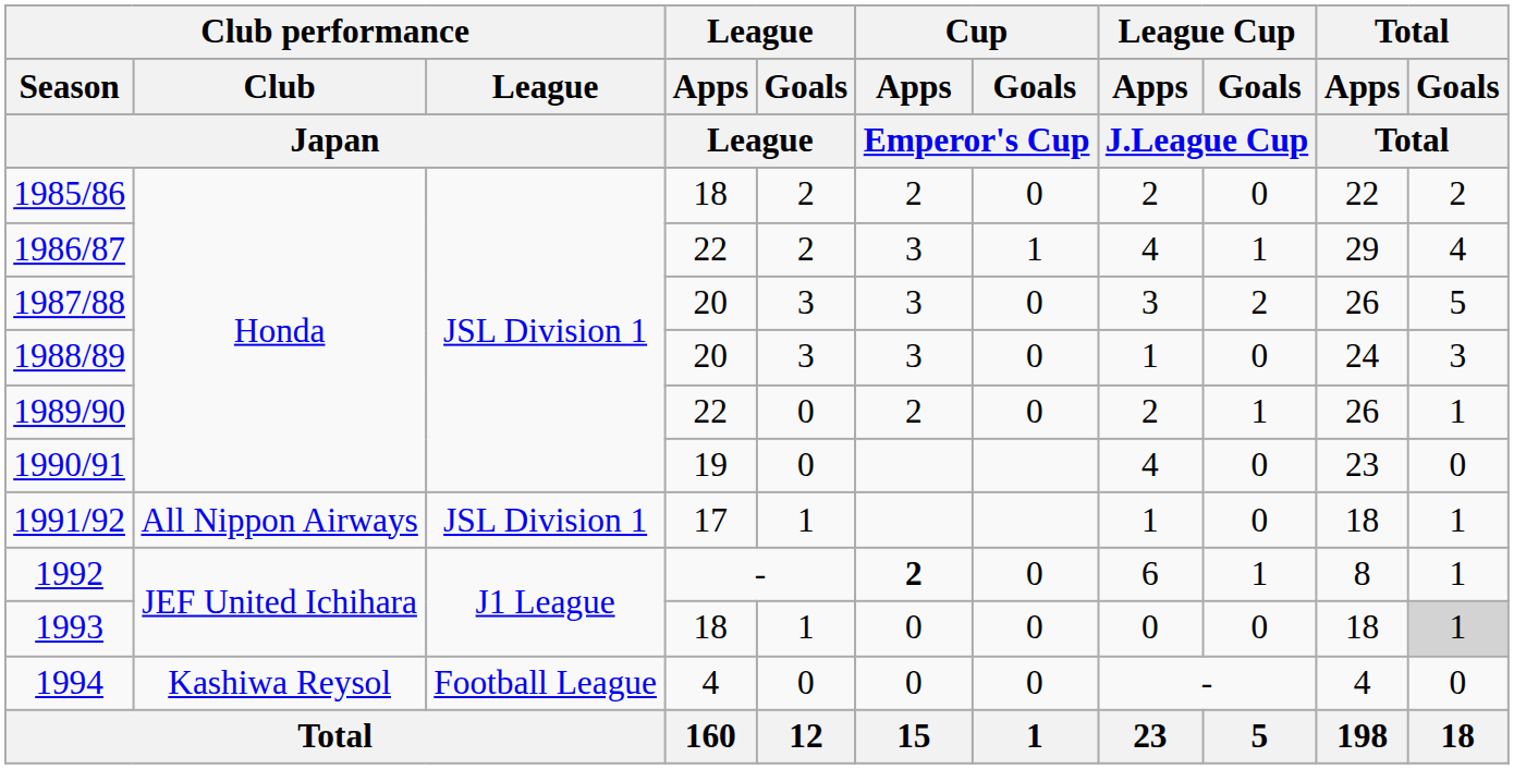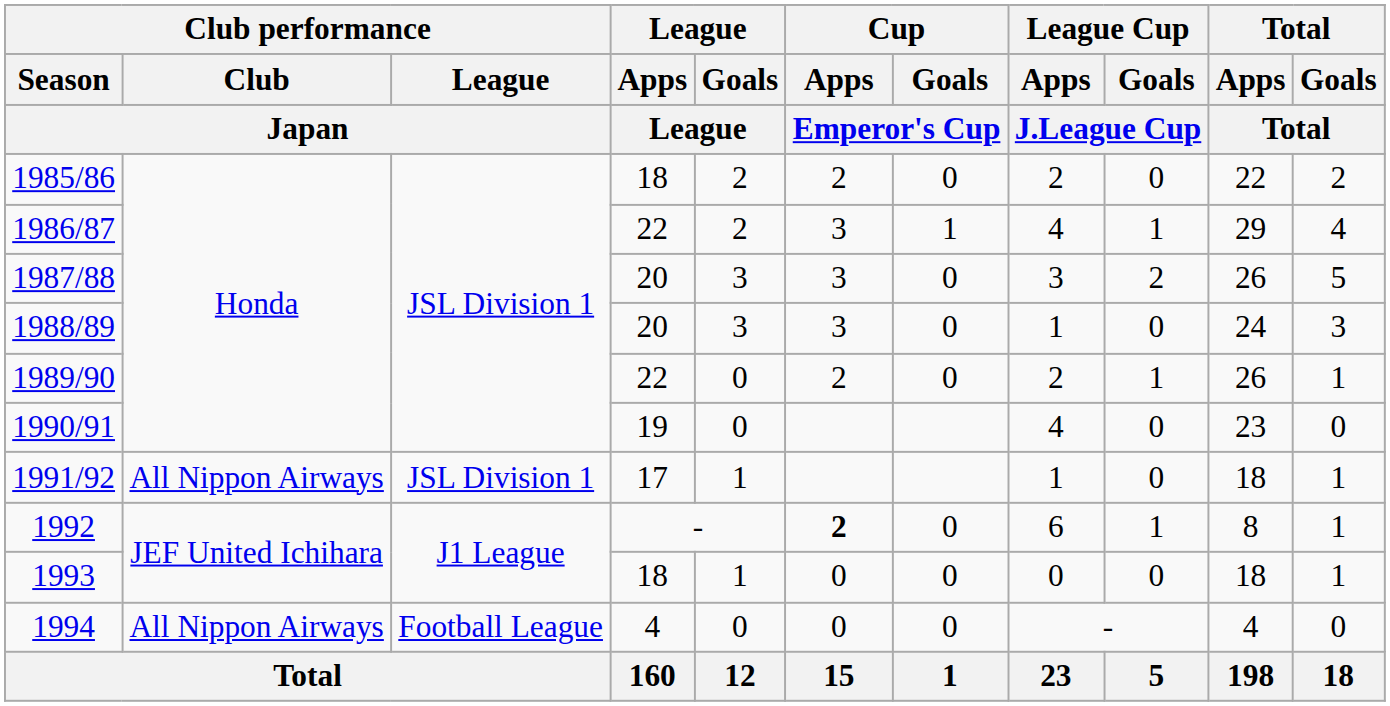1993 | Total / Goals / Total: lightgrey background -> no background
1994 | Club performance / Club / Japan: Kashiwa Reysol -> All Nippon Airways
